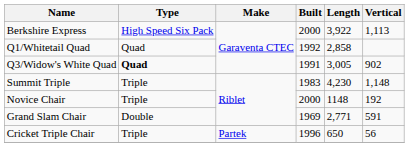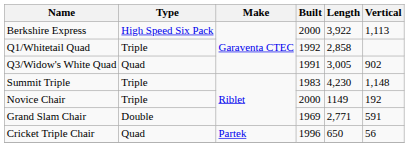Q1/Whitetail Quad | Type: Quad -> Triple
Q3/Widow's White Quad | Type: bold -> normal
Novice Chair | Length: 1148 -> 1149
Cricket Triple Chair | Type: Triple -> Quad
